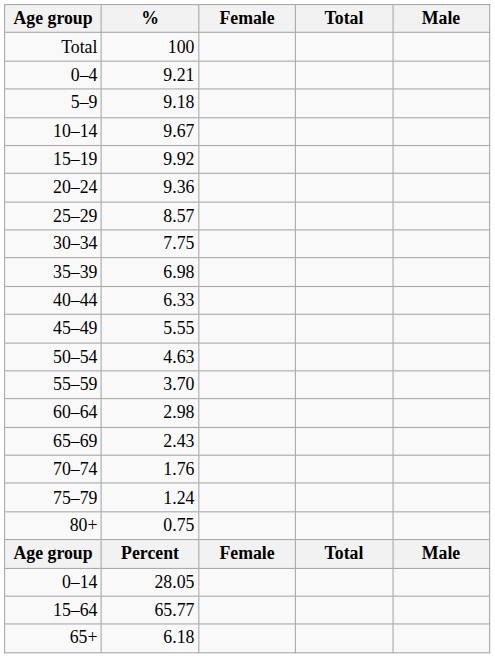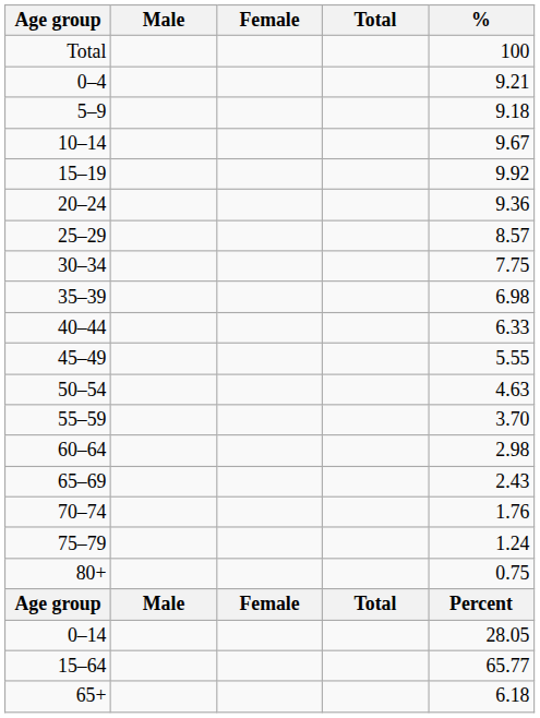columns swapped: Male <-> %
